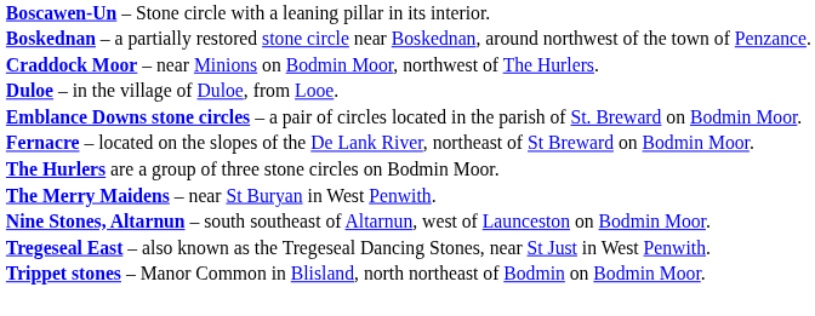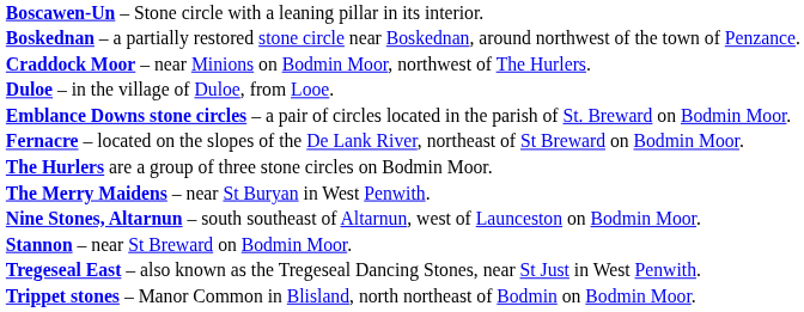+ row: Stannon – near St Breward on Bodmin Moor.
